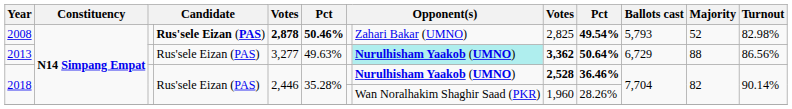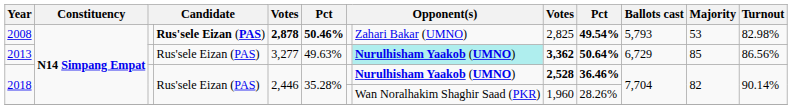2008 | Majority: 52 -> 53
2013 | Majority: 88 -> 85
